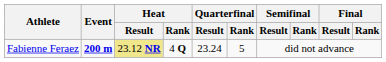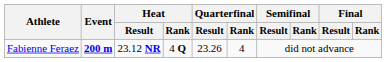Fabienne Feraez | Heat / Result: khaki background -> no background
Fabienne Feraez | Quarterfinal / Result: 23.24 -> 23.26
Fabienne Feraez | Quarterfinal / Rank: 5 -> 4
